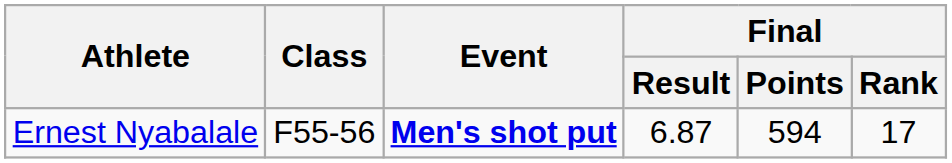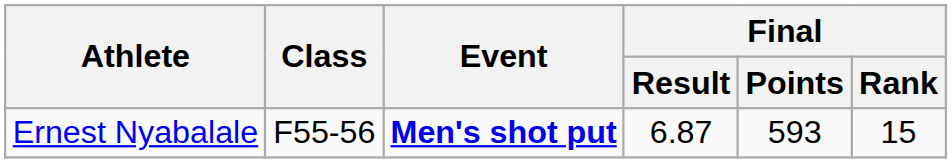Ernest Nyabalale | Final / Points: 594 -> 593
Ernest Nyabalale | Final / Rank: 17 -> 15
